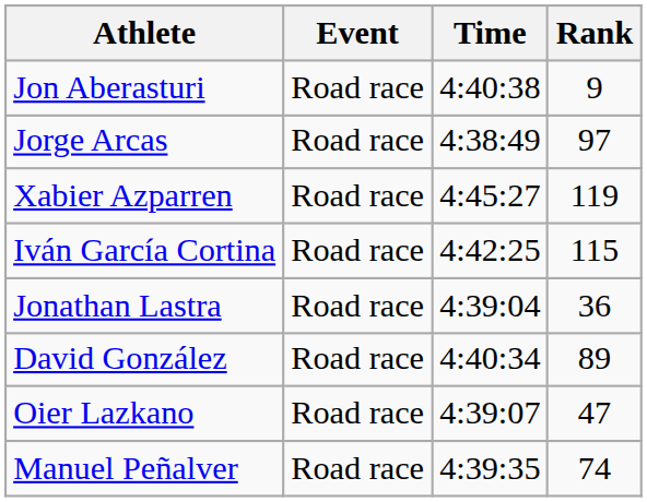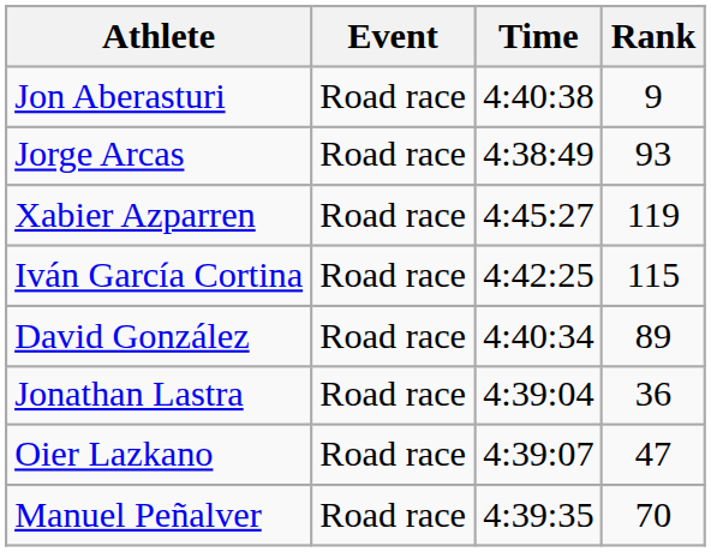Jorge Arcas | Rank: 97 -> 93
rows swapped: David González <-> Jonathan Lastra
Manuel Peñalver | Rank: 74 -> 70
